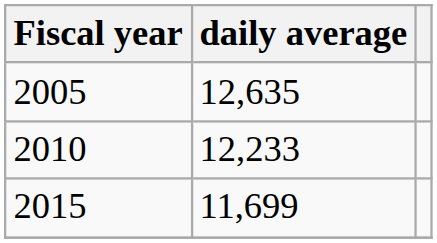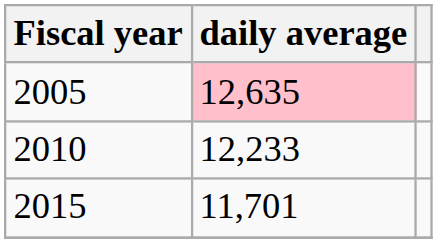2005 | daily average: no background -> pink background
2015 | daily average: 11,699 -> 11,701
